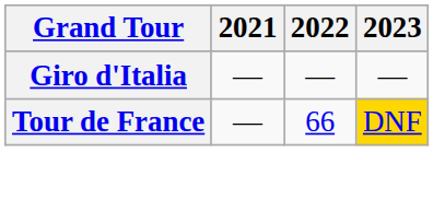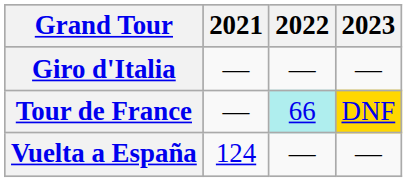Tour de France | 2022: no background -> paleturquoise background
+ row: Vuelta a España | 124 | — | —
